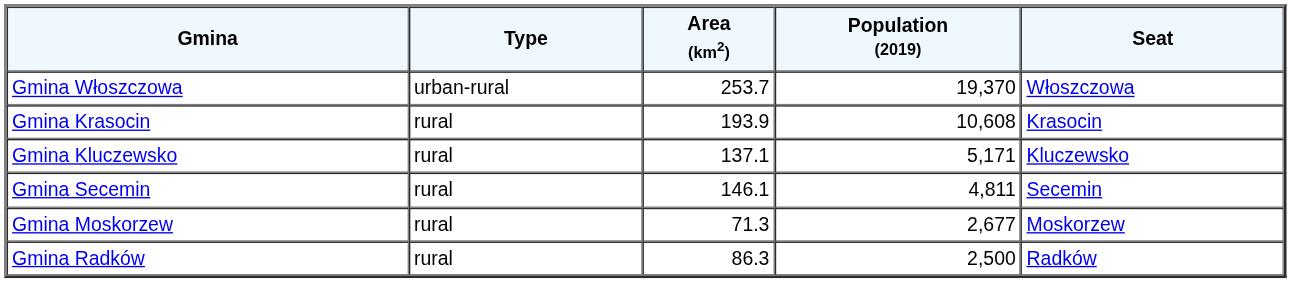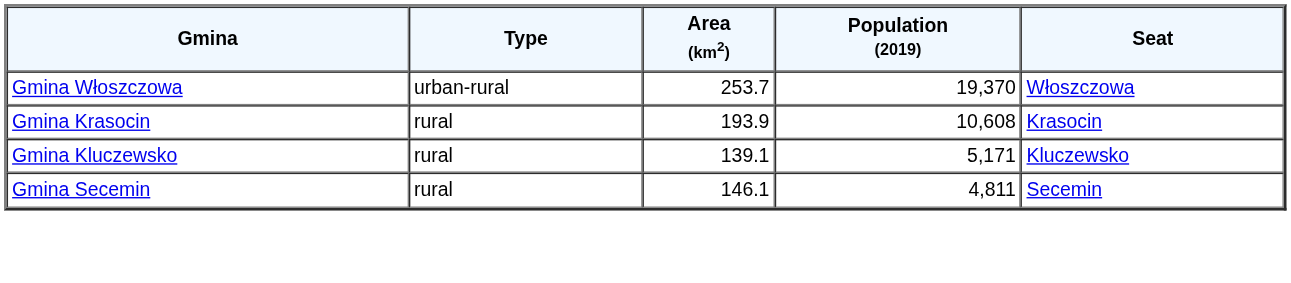Gmina Kluczewsko | Area (km2): 137.1 -> 139.1
- row: Gmina Moskorzew | rural | 71.3 | 2,677 | Moskorzew
- row: Gmina Radków | rural | 86.3 | 2,500 | Radków
